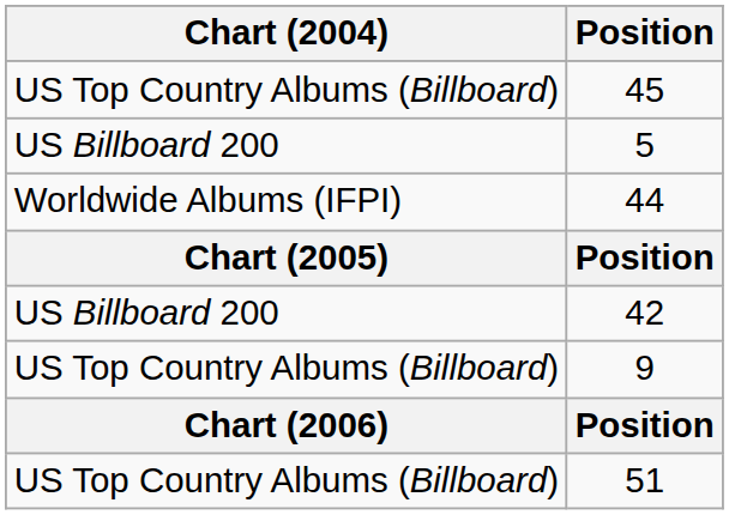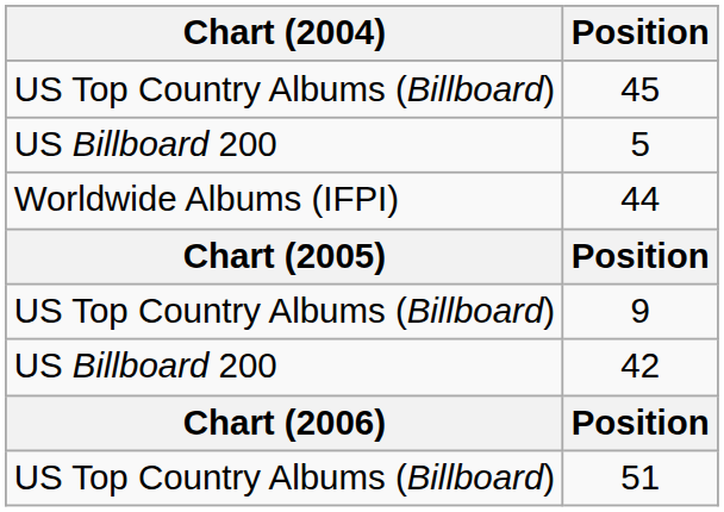rows swapped: 42 <-> 9
